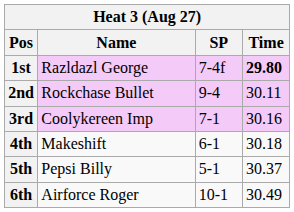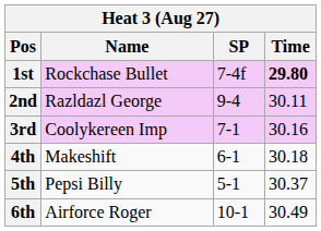1st | Name: Razldazl George -> Rockchase Bullet
2nd | Name: Rockchase Bullet -> Razldazl George
